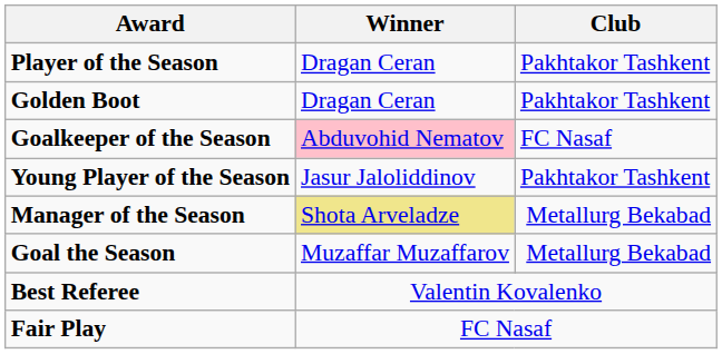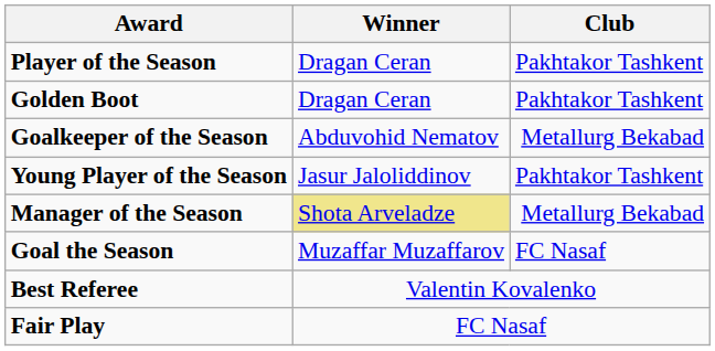Goalkeeper of the Season | Winner: pink background -> no background
Goalkeeper of the Season | Club: FC Nasaf -> Metallurg Bekabad
Goal the Season | Club: Metallurg Bekabad -> FC Nasaf
